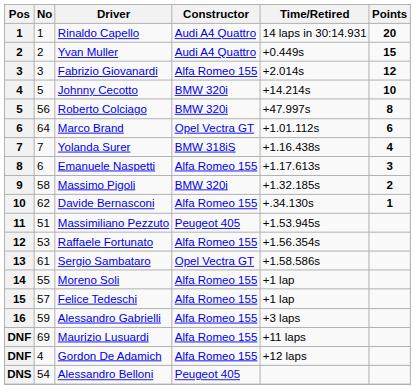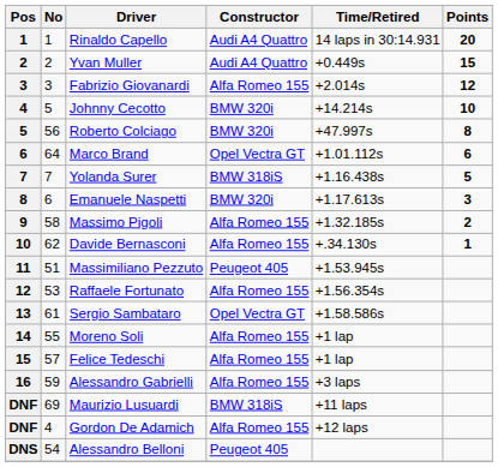Yolanda Surer | Points: 4 -> 5
Emanuele Naspetti | Constructor: Alfa Romeo 155 -> BMW 320i
Massimo Pigoli | Constructor: BMW 320i -> Alfa Romeo 155
Maurizio Lusuardi | Constructor: Alfa Romeo 155 -> BMW 318iS
